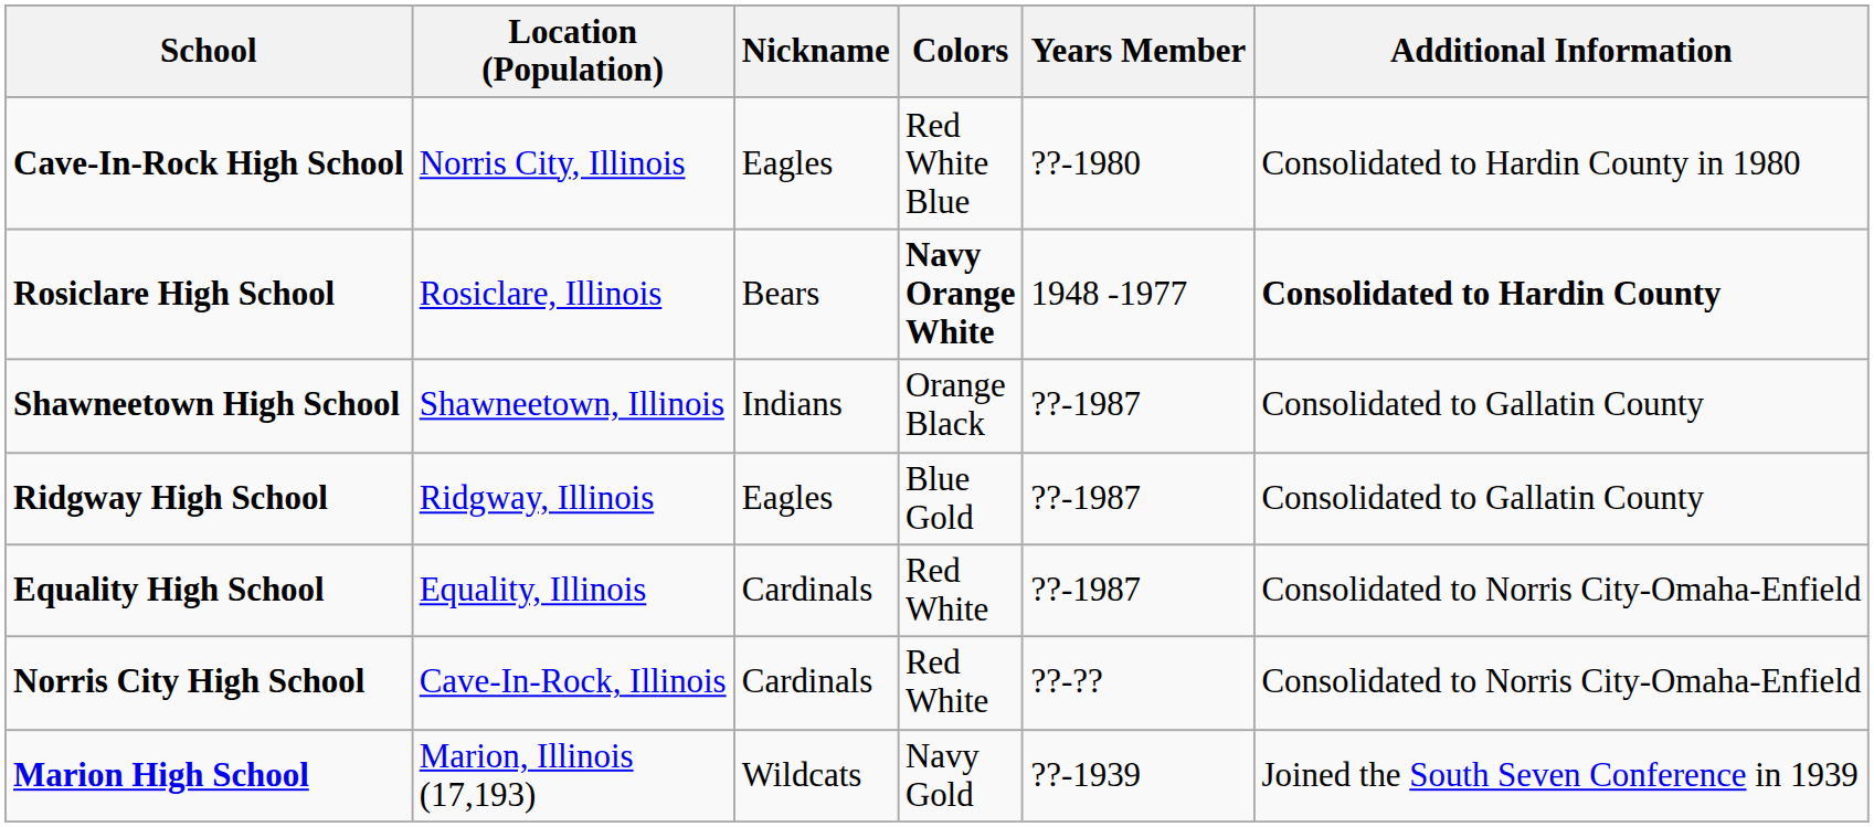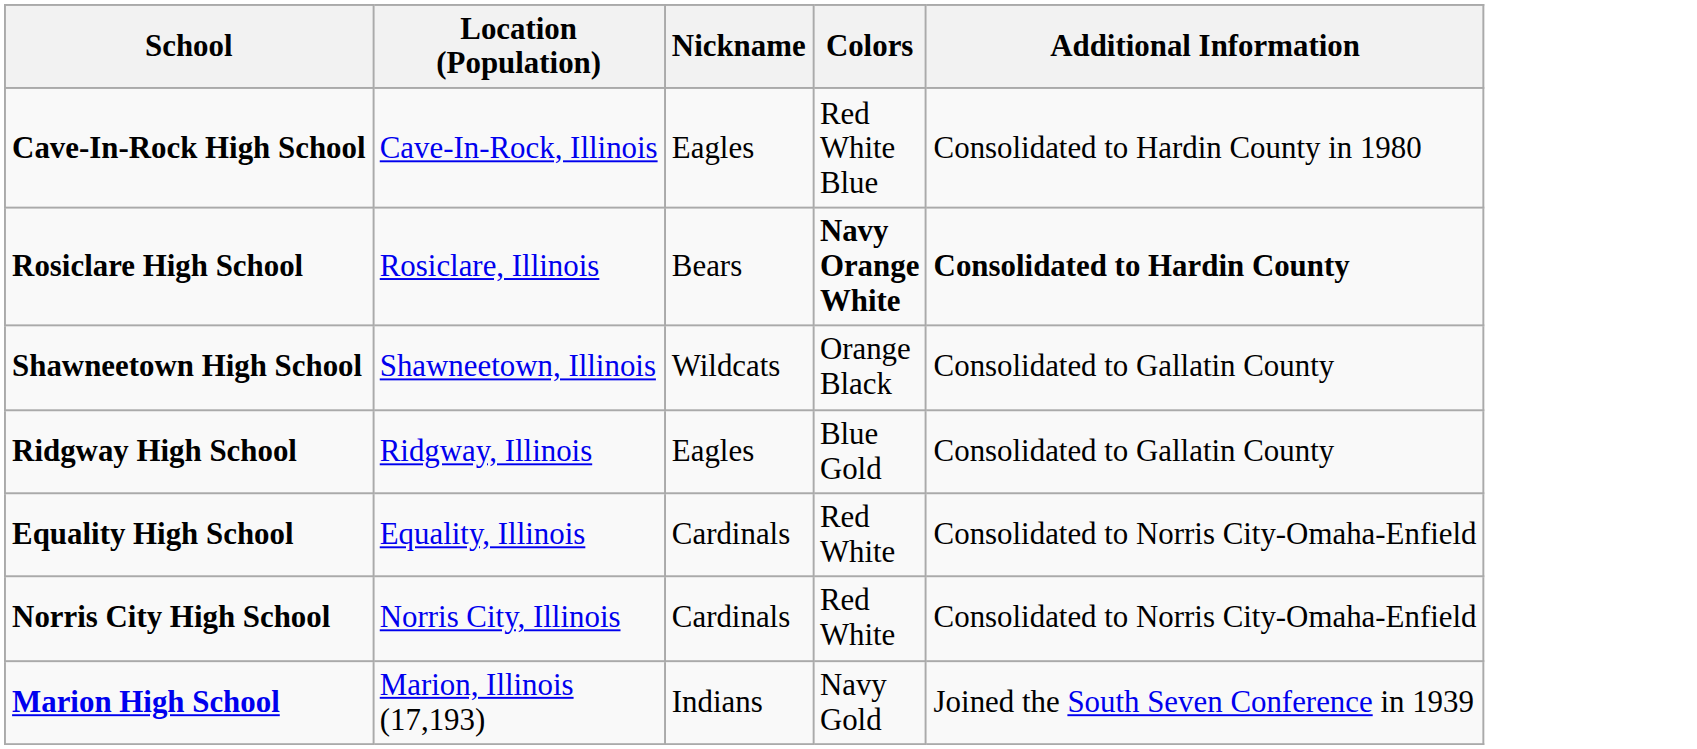- column: Years Member | ??-1980 | 1948 -1977 | ??-1987 | ??-1987 | ??-1987 | ??-?? | ??-1939
Cave-In-Rock High School | Location (Population): Norris City, Illinois -> Cave-In-Rock, Illinois
Shawneetown High School | Nickname: Indians -> Wildcats
Norris City High School | Location (Population): Cave-In-Rock, Illinois -> Norris City, Illinois
Marion High School | Nickname: Wildcats -> Indians
